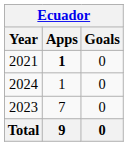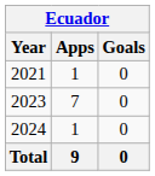2021 | Apps: bold -> normal
rows swapped: 2023 <-> 2024
